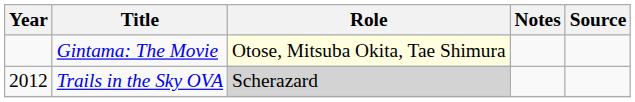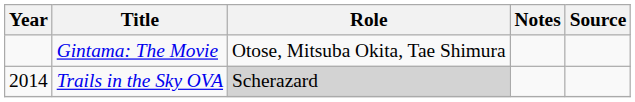Gintama: The Movie | Role: lightyellow background -> no background
Trails in the Sky OVA | Year: 2012 -> 2014
